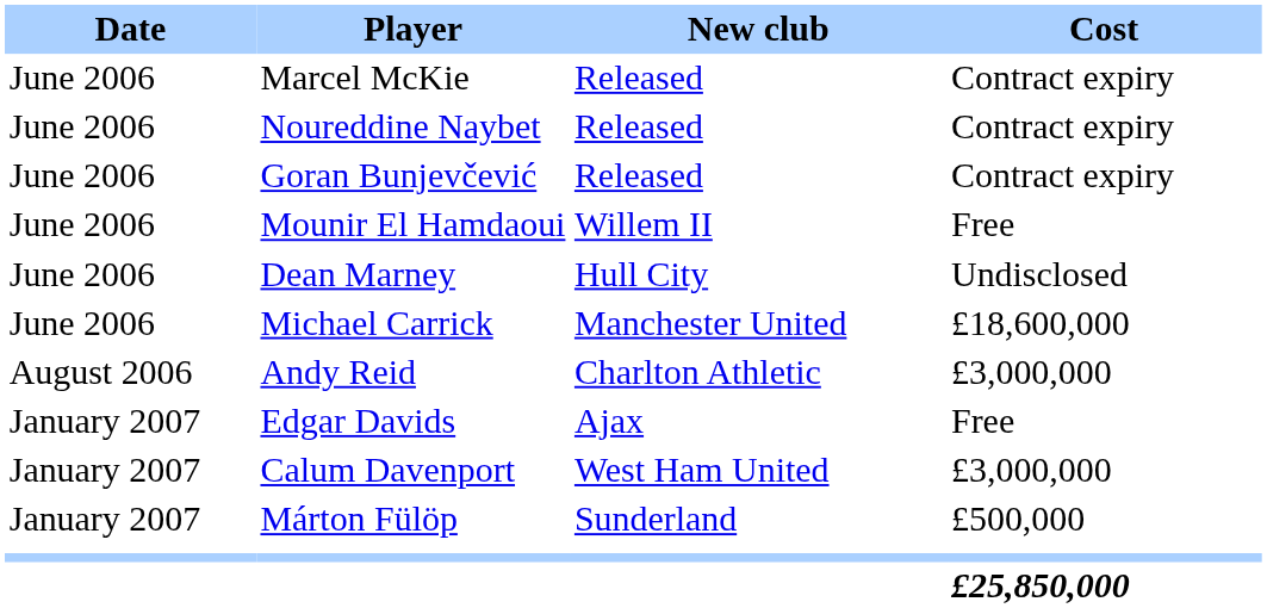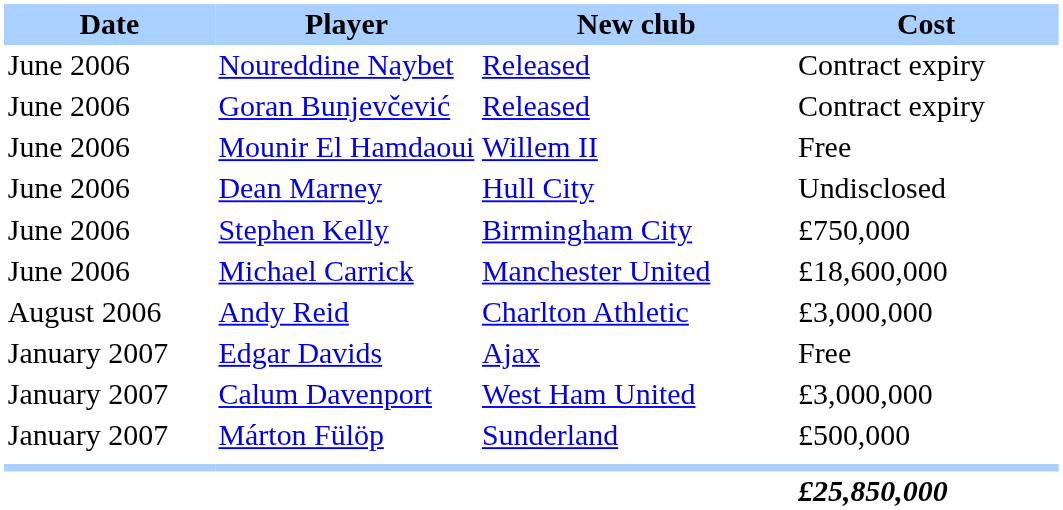- row: June 2006 | Marcel McKie | Released | Contract expiry
+ row: June 2006 | Stephen Kelly | Birmingham City | £750,000
